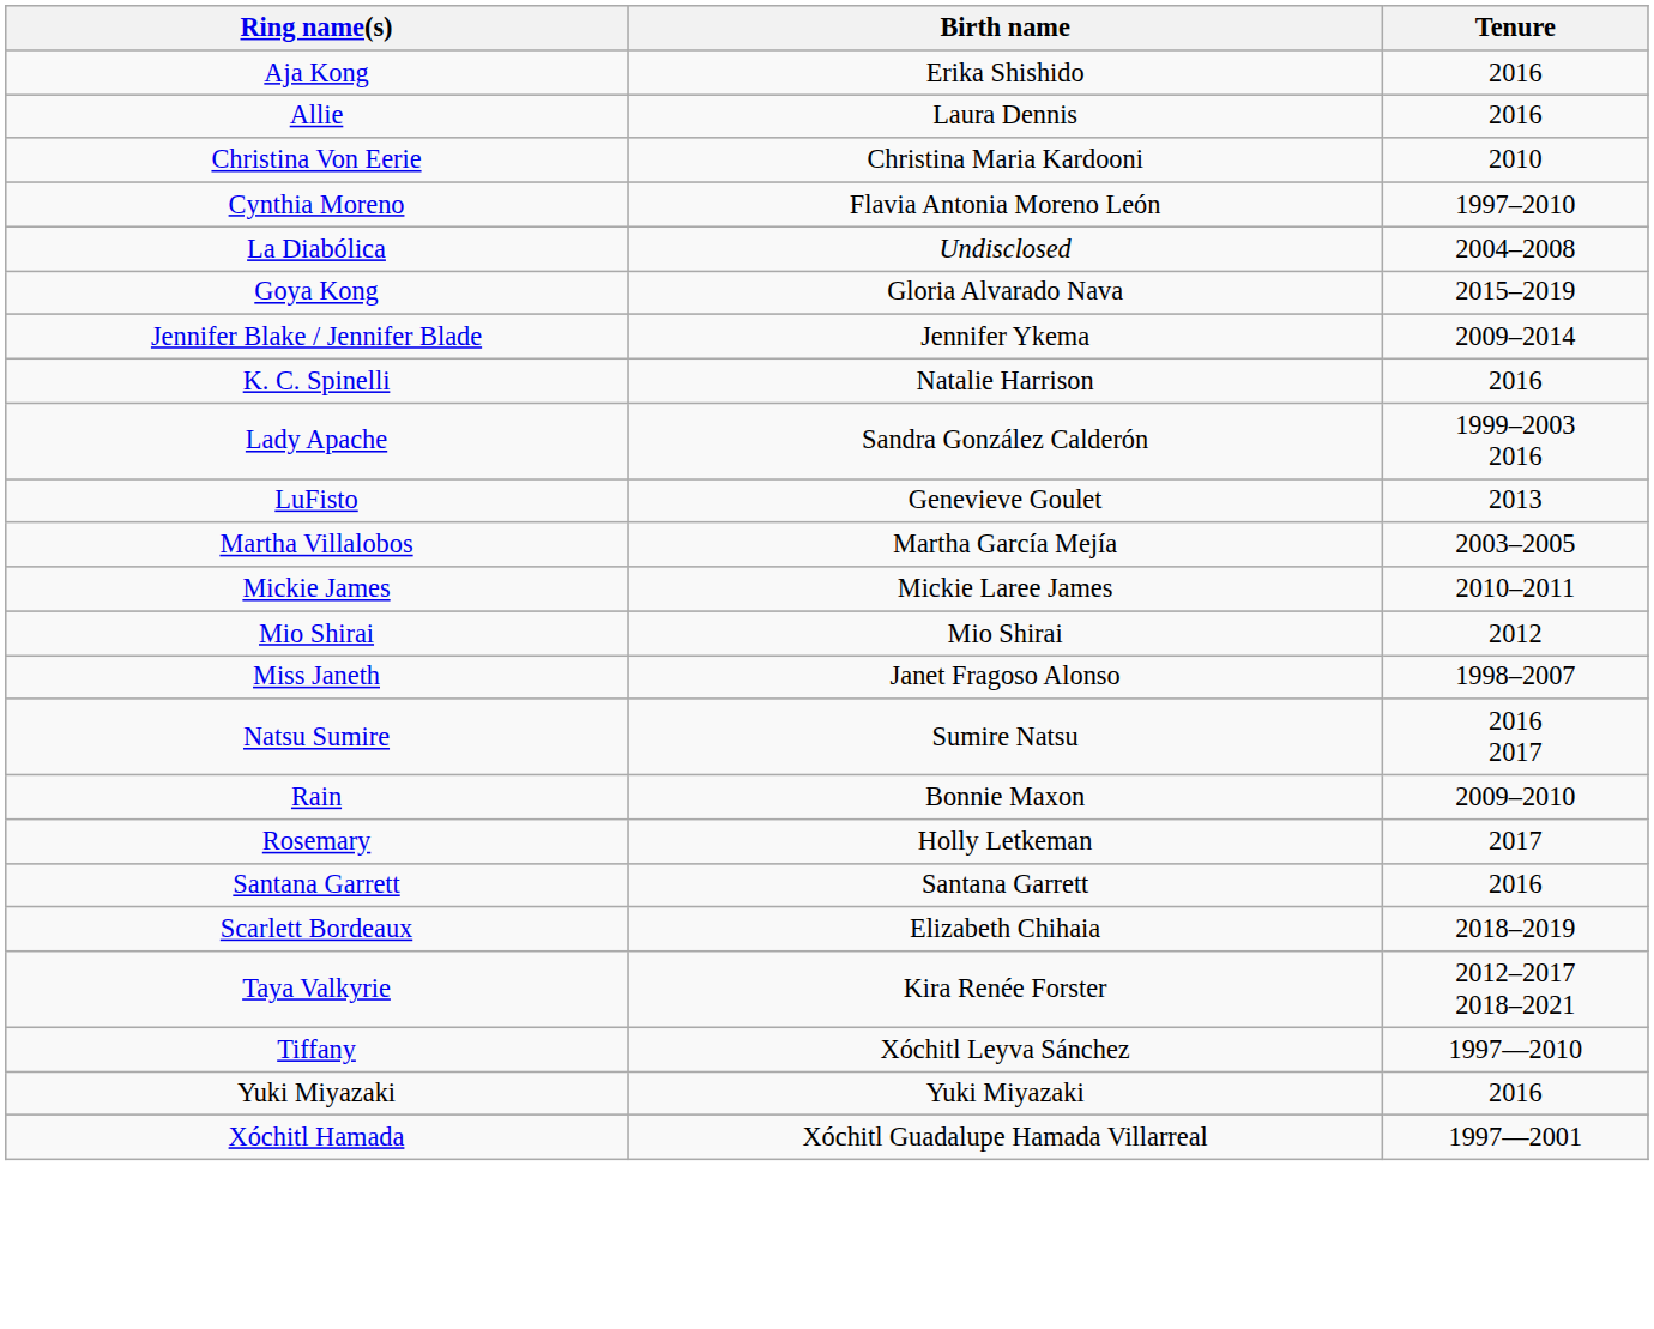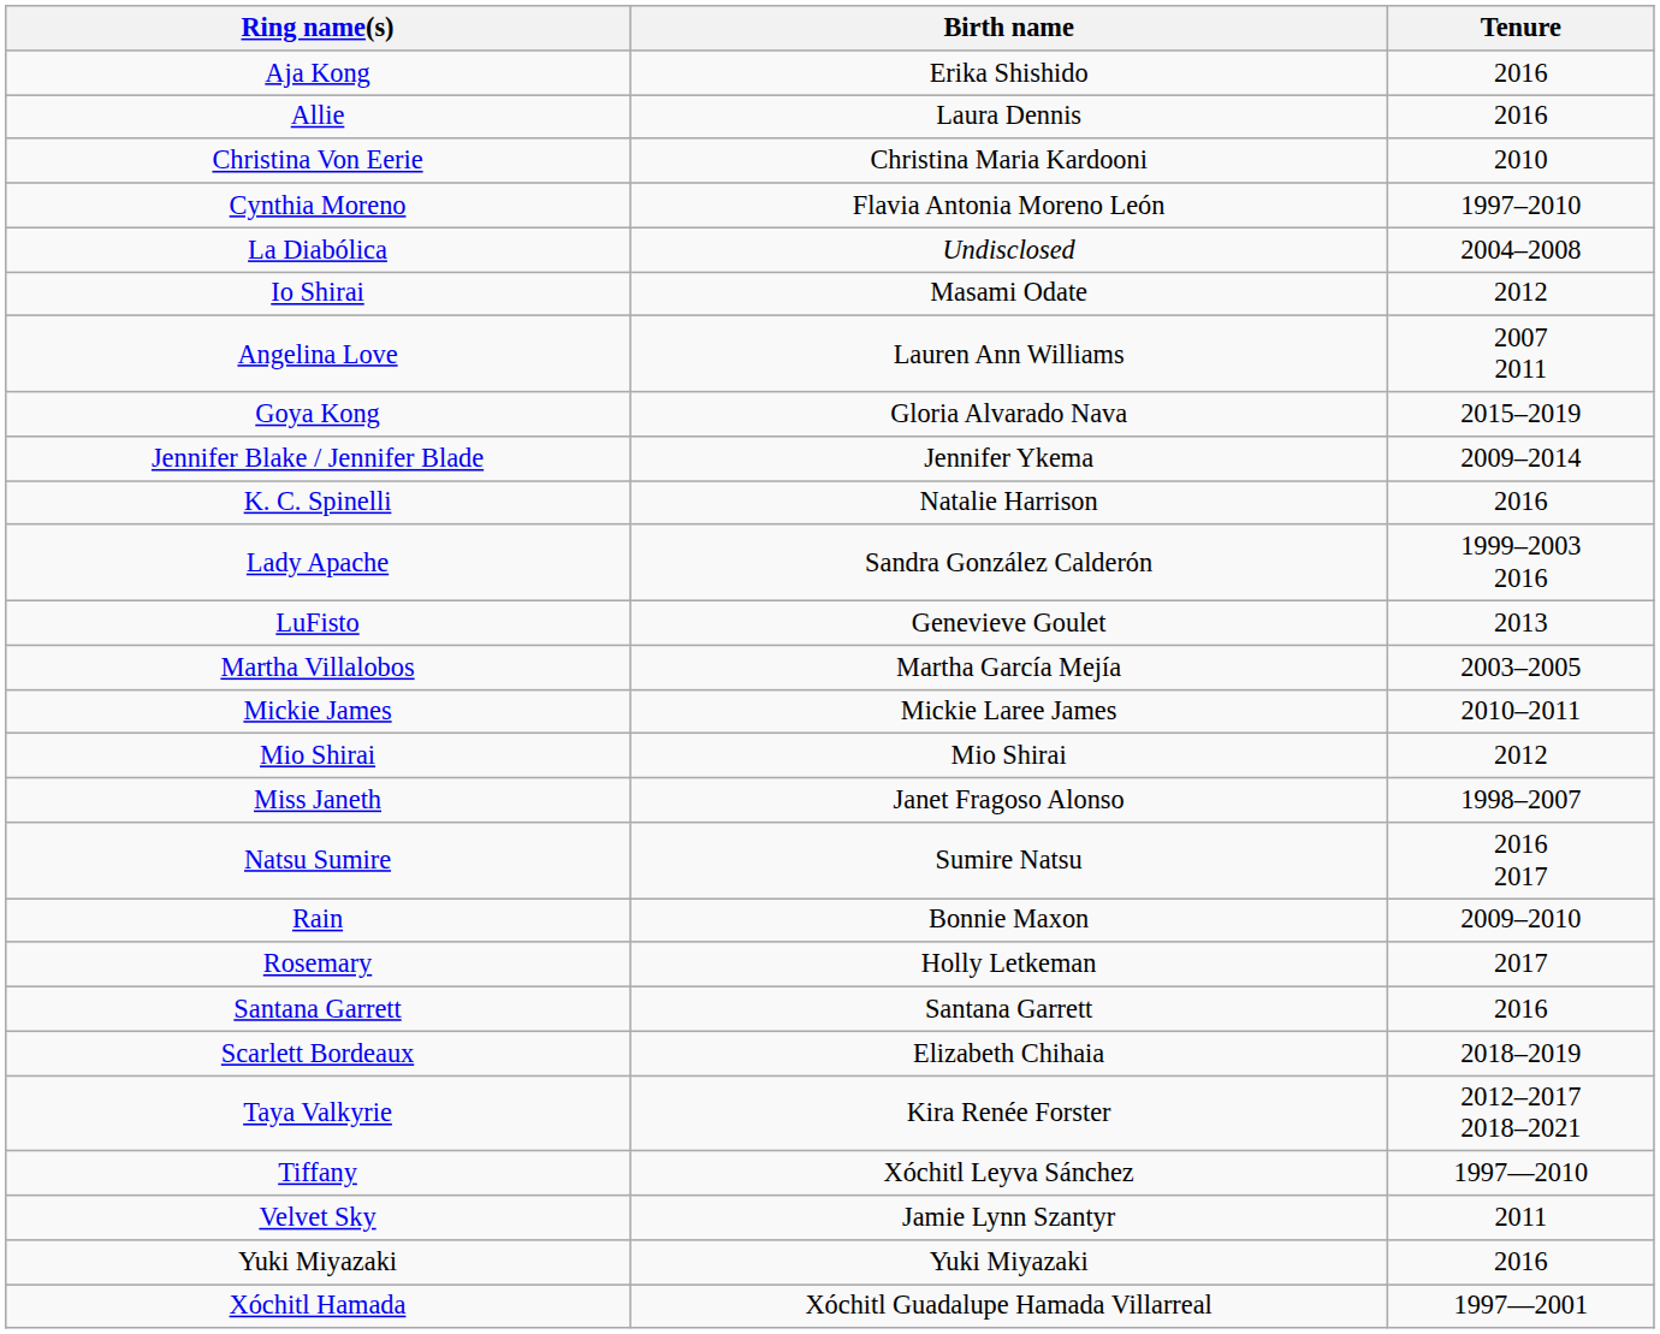+ row: Io Shirai | Masami Odate | 2012
+ row: Angelina Love | Lauren Ann Williams | 2007 2011
+ row: Velvet Sky | Jamie Lynn Szantyr | 2011
